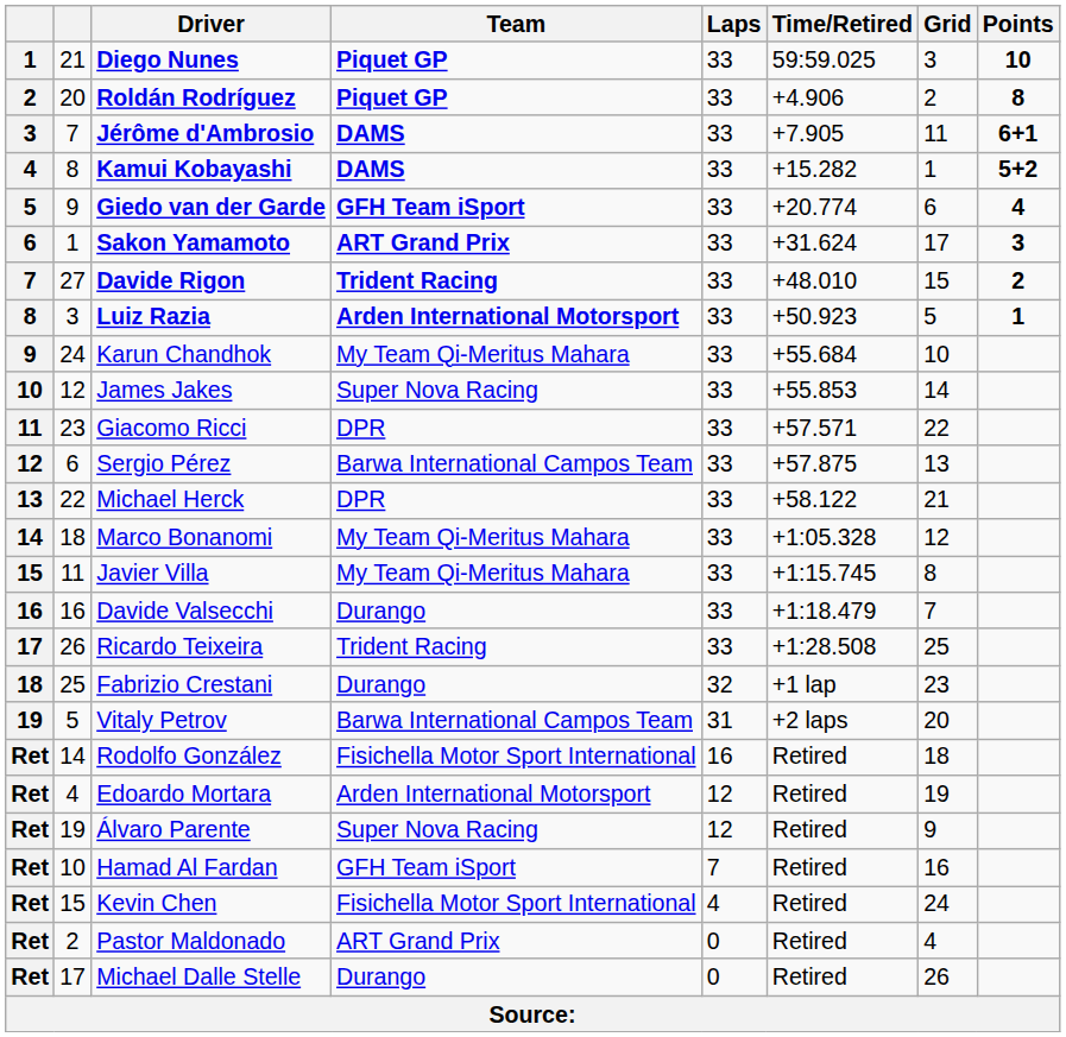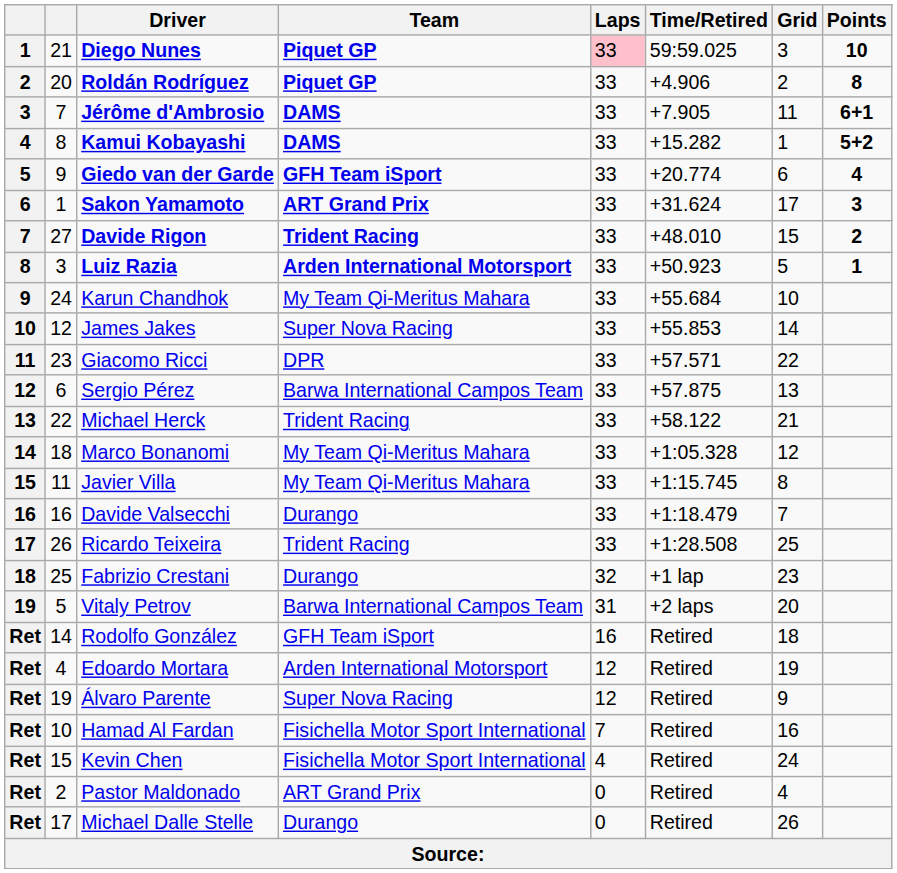Diego Nunes | Laps: no background -> pink background
Michael Herck | Team: DPR -> Trident Racing
Rodolfo González | Team: Fisichella Motor Sport International -> GFH Team iSport
Hamad Al Fardan | Team: GFH Team iSport -> Fisichella Motor Sport International
